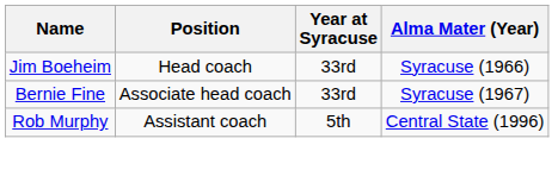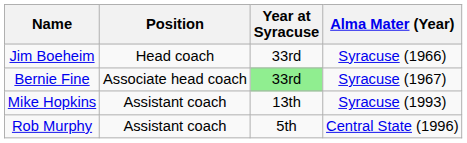Bernie Fine | Year at Syracuse: no background -> lightgreen background
+ row: Mike Hopkins | Assistant coach | 13th | Syracuse (1993)
